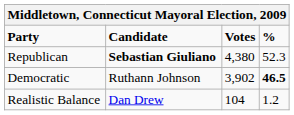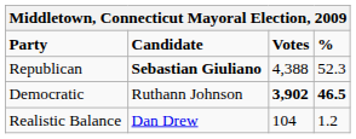Republican | Votes: 4,380 -> 4,388
Democratic | Votes: normal -> bold
